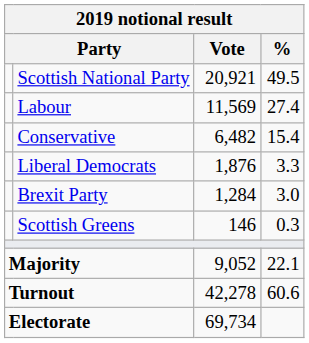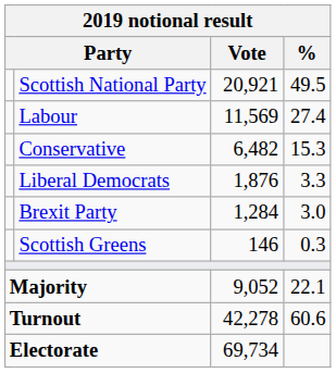Conservative | %: 15.4 -> 15.3
